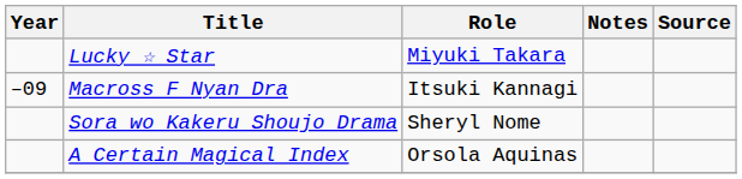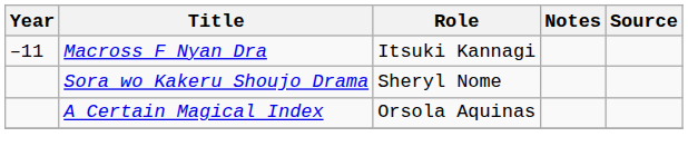- row: Lucky ☆ Star | Miyuki Takara
Macross F Nyan Dra | Year: –09 -> –11
